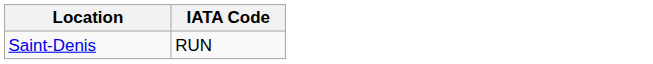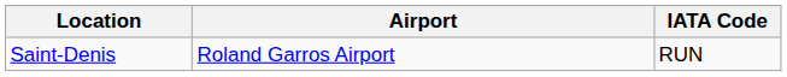+ column: Airport | Roland Garros Airport
